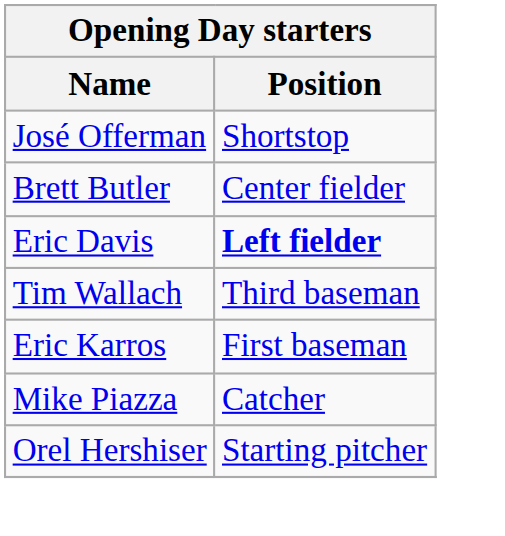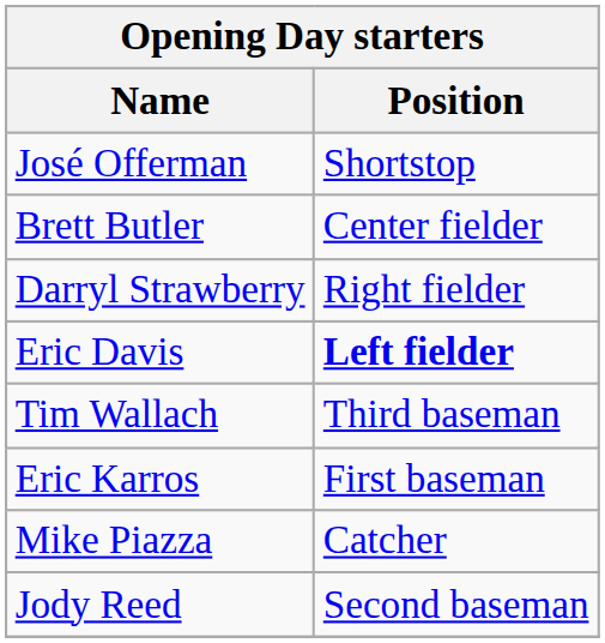+ row: Darryl Strawberry | Right fielder
+ row: Jody Reed | Second baseman
- row: Orel Hershiser | Starting pitcher
